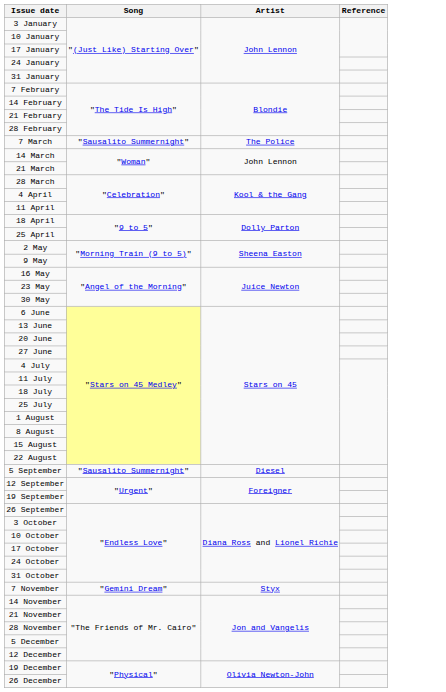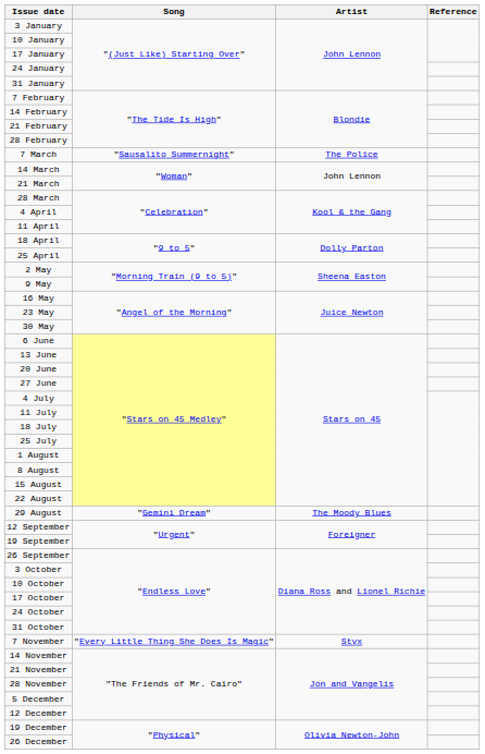+ row: 29 August | "Gemini Dream" | The Moody Blues
- row: 5 September | "Sausalito Summernight" | Diesel
7 November | Song: "Gemini Dream" -> "Every Little Thing She Does Is Magic"
